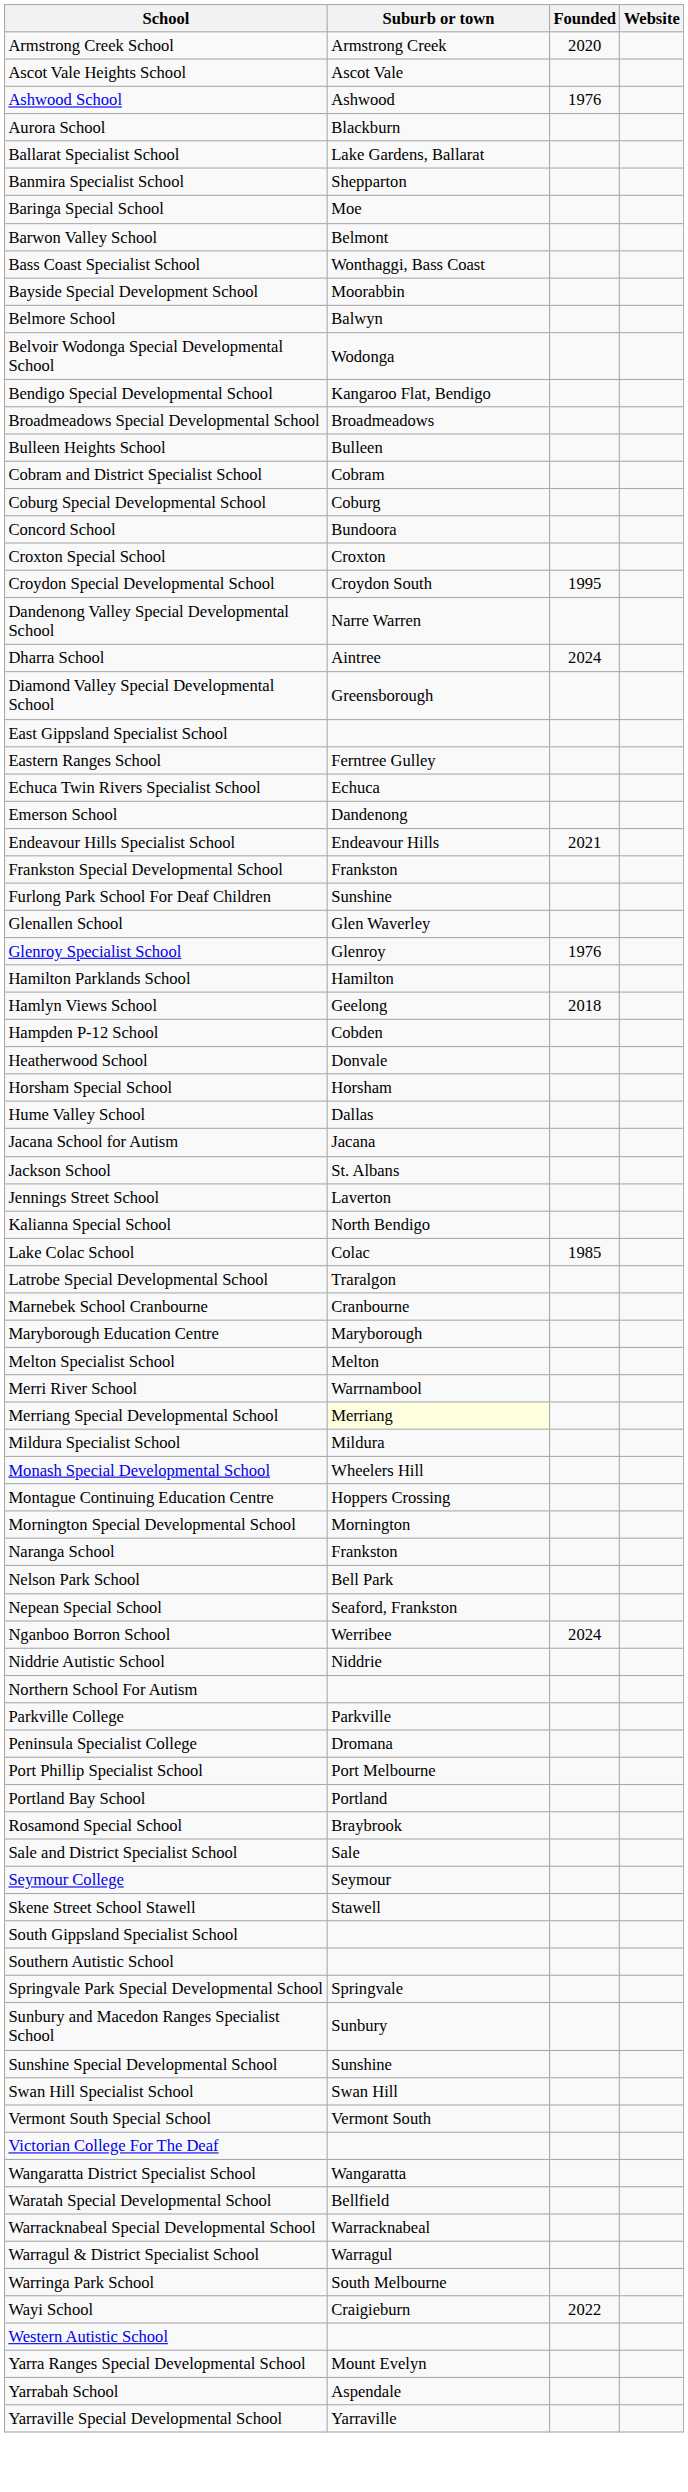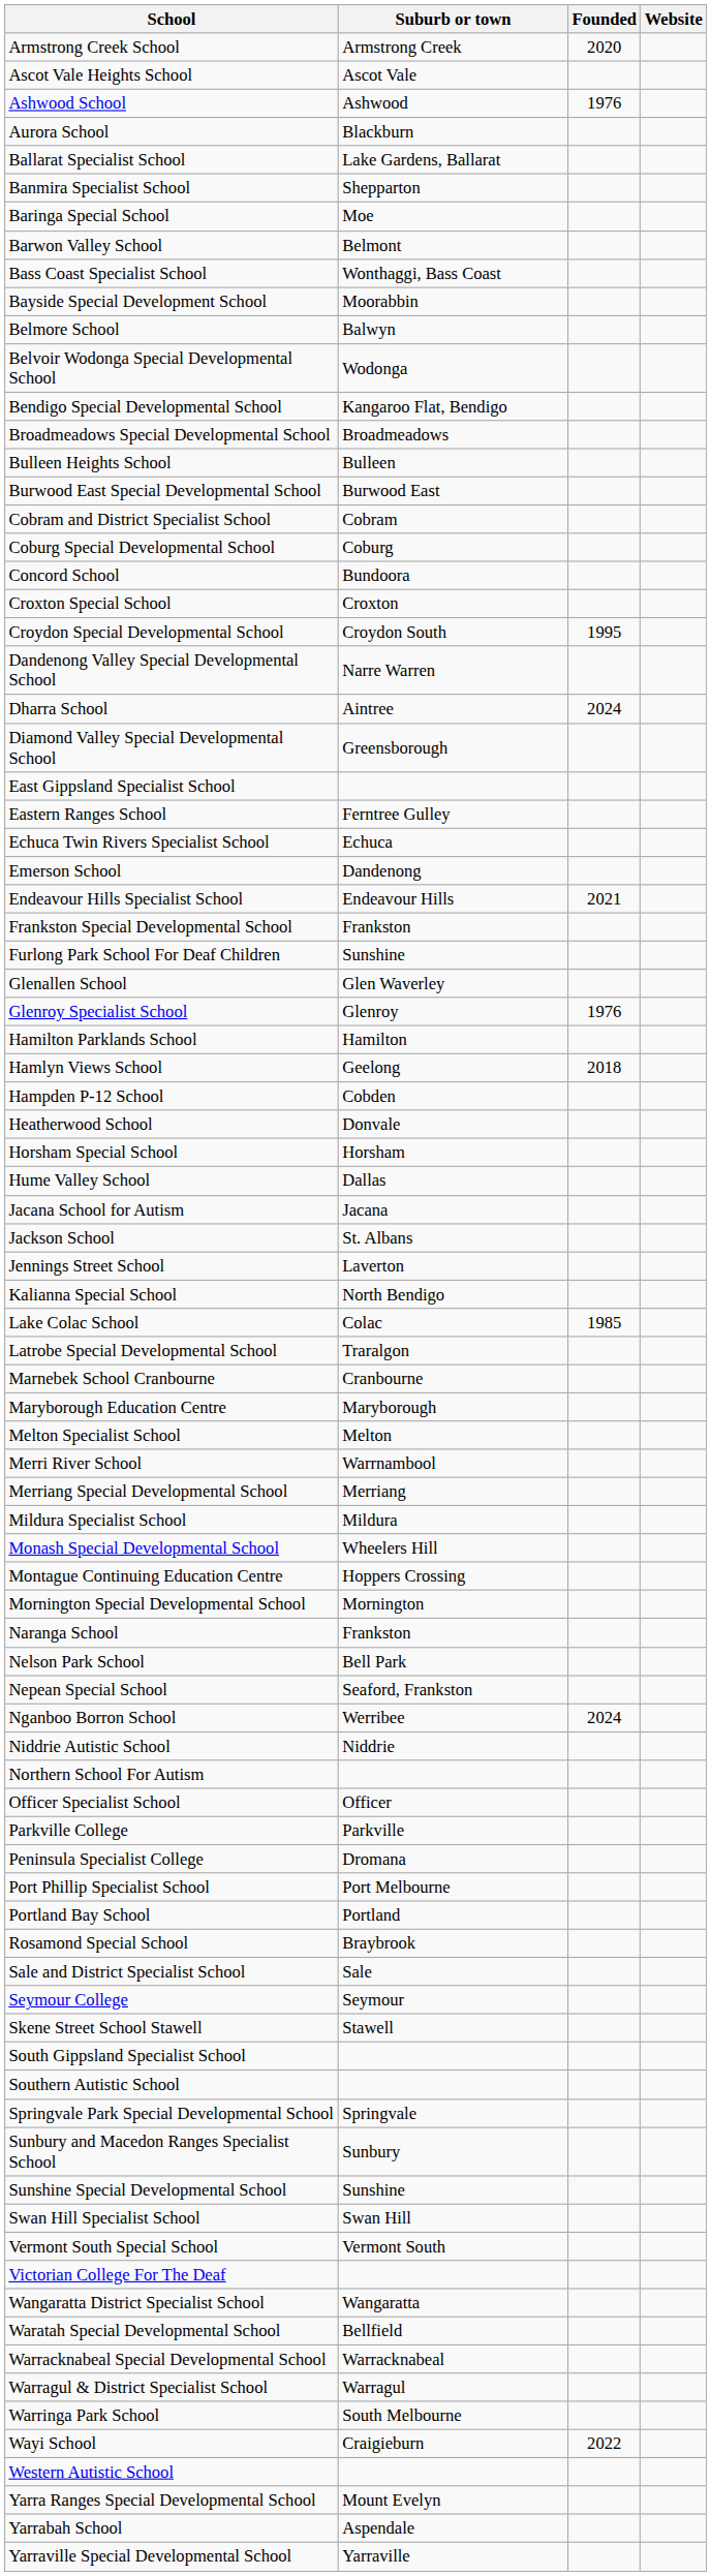+ row: Burwood East Special Developmental School | Burwood East
Merriang Special Developmental School | Suburb or town: lightyellow background -> no background
+ row: Officer Specialist School | Officer
